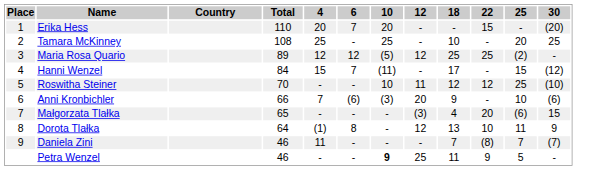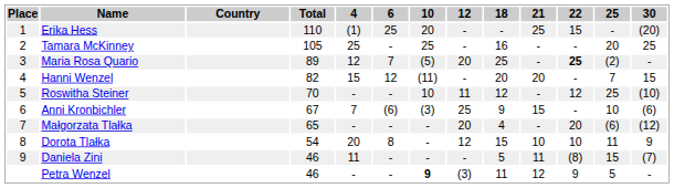+ column: 21 | 25 | - | - | 20 | - | 15 | - | 10 | 11 | 12
Erika Hess | 4: 20 -> (1)
Erika Hess | 6: 7 -> 25
Tamara McKinney | Total: 108 -> 105
Tamara McKinney | 18: 10 -> 16
Maria Rosa Quario | 6: 12 -> 7
Maria Rosa Quario | 12: 12 -> 20
Maria Rosa Quario | 22: normal -> bold
Hanni Wenzel | Total: 84 -> 82
Hanni Wenzel | 6: 7 -> 12
Hanni Wenzel | 18: 17 -> 20
Hanni Wenzel | 25: 15 -> 7
Hanni Wenzel | 30: (12) -> 15
Anni Kronbichler | Total: 66 -> 67
Anni Kronbichler | 12: 20 -> 25
Małgorzata Tlałka | 12: (3) -> 20
Małgorzata Tlałka | 30: 15 -> (12)
Dorota Tlałka | Total: 64 -> 54
Dorota Tlałka | 4: (1) -> 20
Dorota Tlałka | 18: 13 -> 15
Daniela Zini | 18: 7 -> 5
Daniela Zini | 25: 7 -> 15
Petra Wenzel | 12: 25 -> (3)
